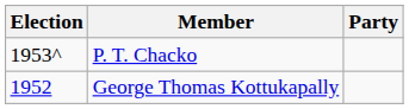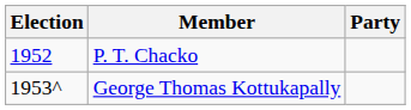P. T. Chacko | Election: 1953^ -> 1952
George Thomas Kottukapally | Election: 1952 -> 1953^
